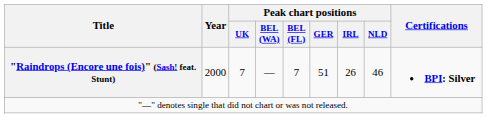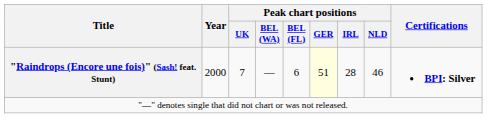"Raindrops (Encore une fois)" (Sash! feat. Stunt) | Peak chart positions / BEL (FL): 7 -> 6
"Raindrops (Encore une fois)" (Sash! feat. Stunt) | Peak chart positions / GER: no background -> lightyellow background
"Raindrops (Encore une fois)" (Sash! feat. Stunt) | Peak chart positions / IRL: 26 -> 28
